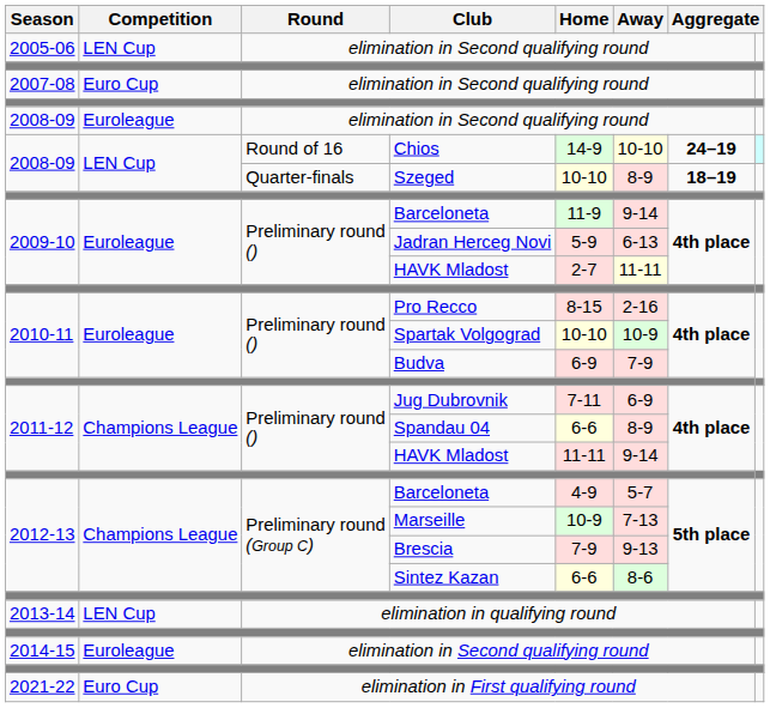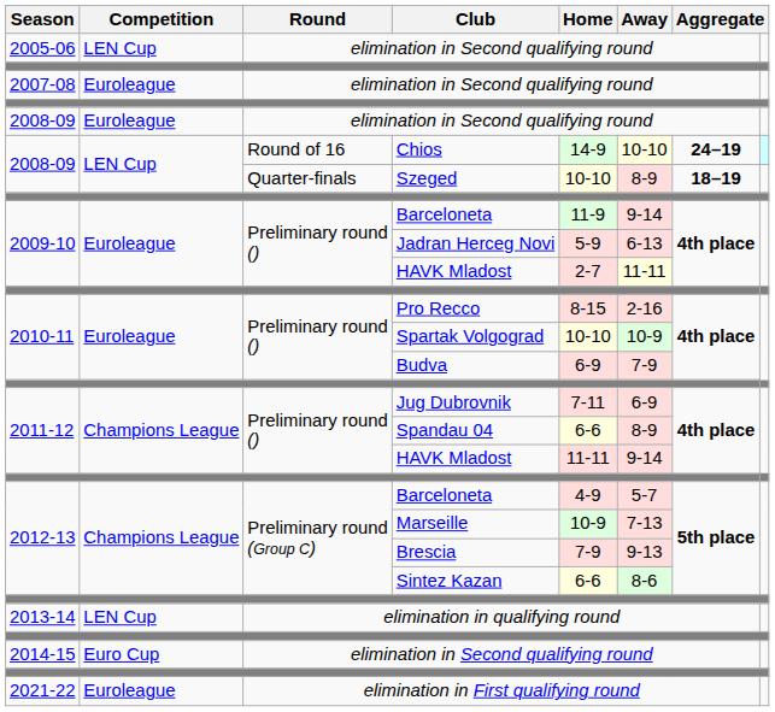2007-08 / elimination in Second qualifying round | Competition: Euro Cup -> Euroleague
2014-15 / elimination in Second qualifying round | Competition: Euroleague -> Euro Cup
elimination in First qualifying round | Competition: Euro Cup -> Euroleague
